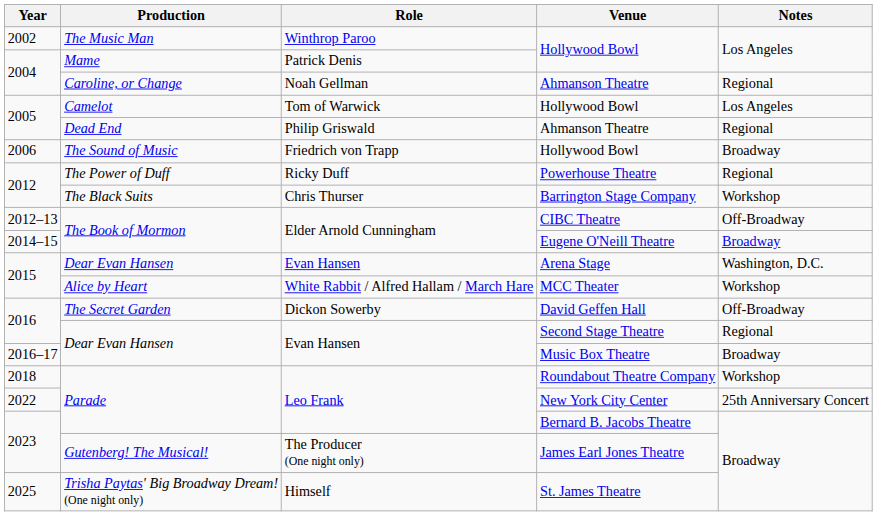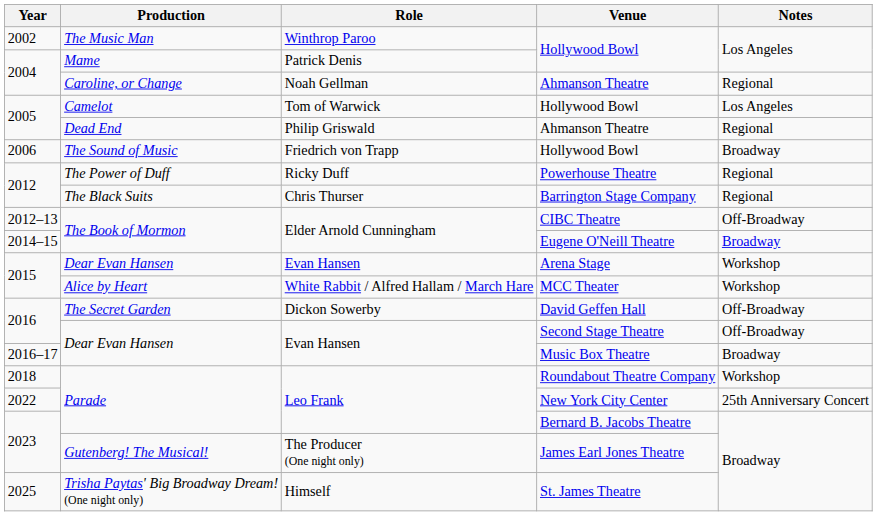Barrington Stage Company | Notes: Workshop -> Regional
Arena Stage | Notes: Washington, D.C. -> Workshop
Second Stage Theatre | Notes: Regional -> Off-Broadway
